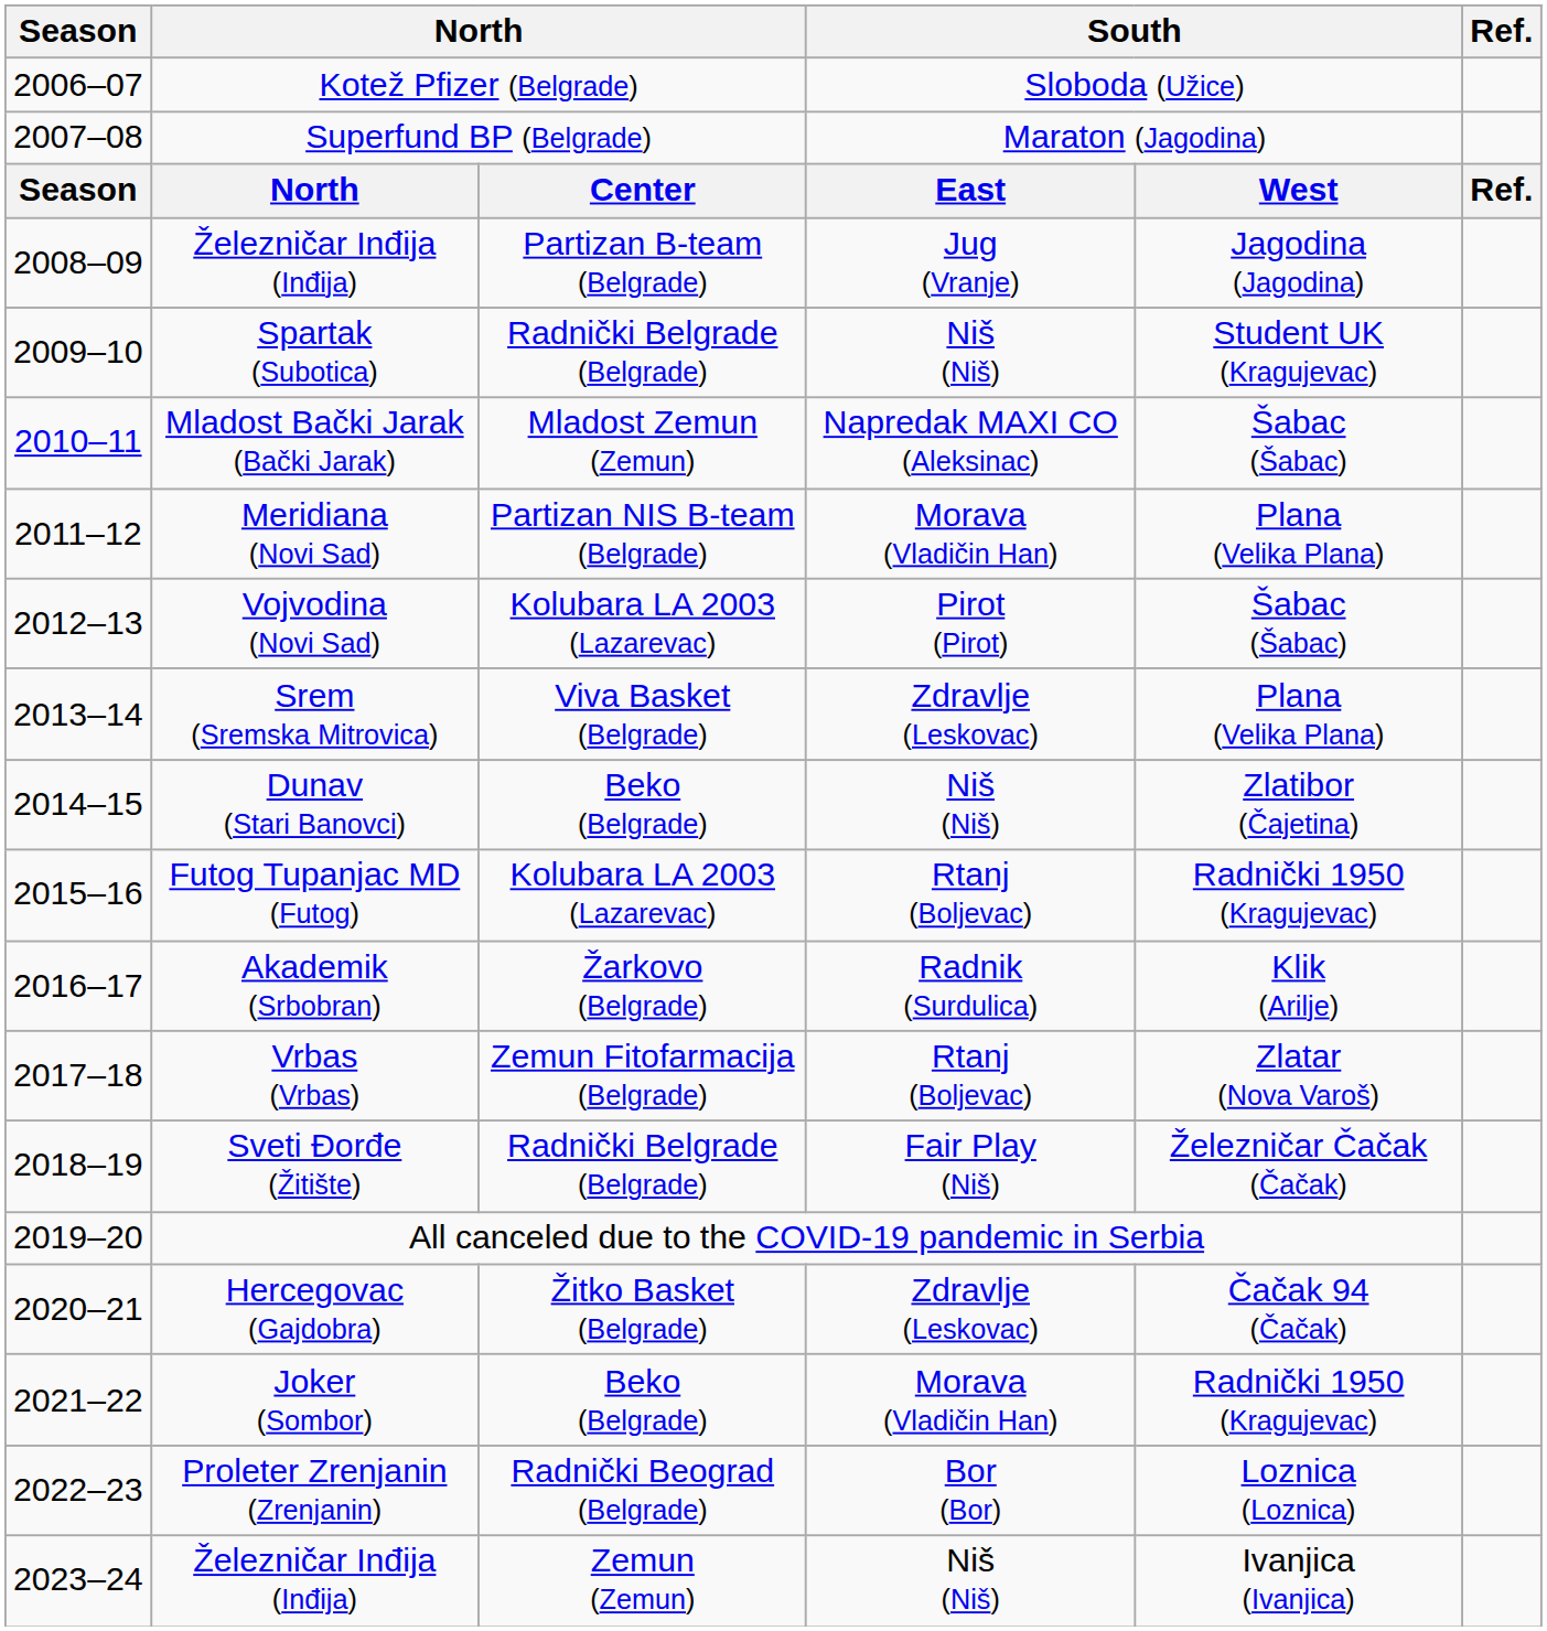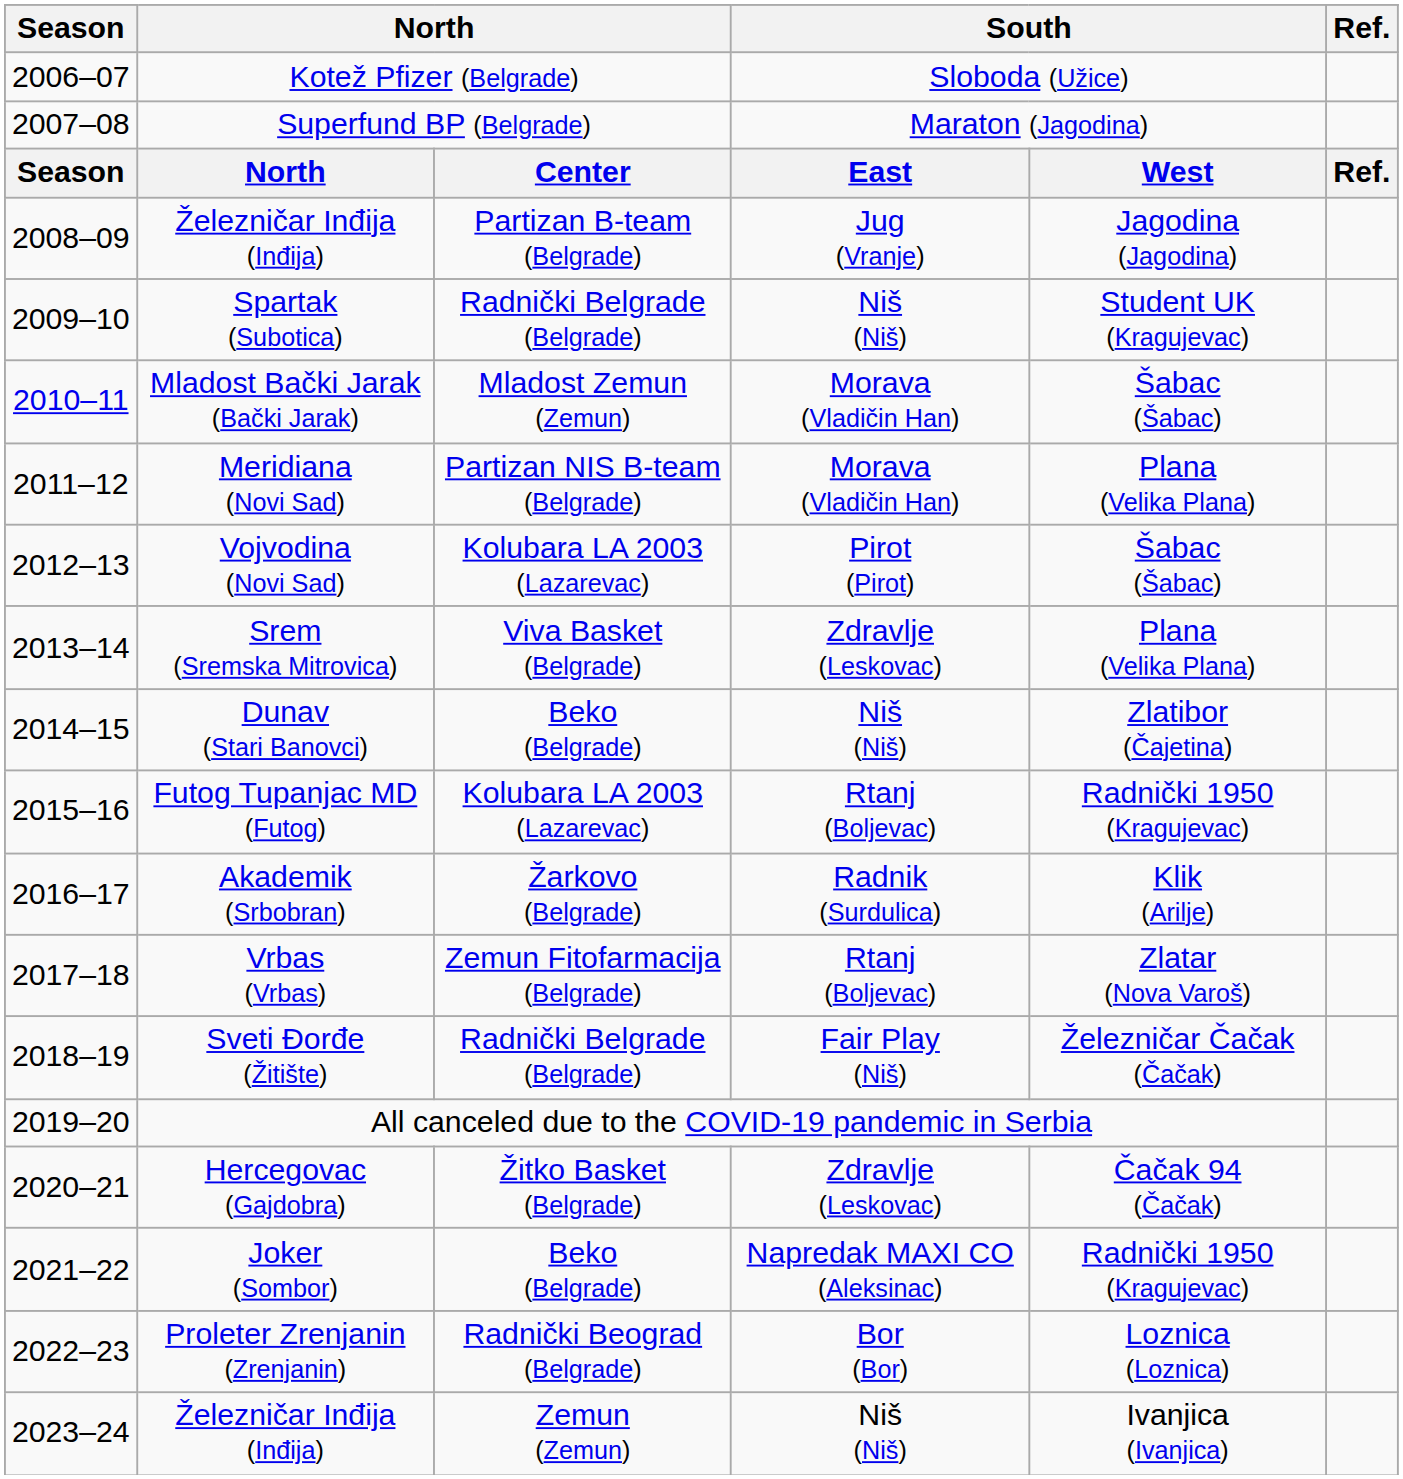Mladost Bački Jarak (Bački Jarak) | column 4: Napredak MAXI CO (Aleksinac) -> Morava (Vladičin Han)
Joker (Sombor) | column 4: Morava (Vladičin Han) -> Napredak MAXI CO (Aleksinac)
